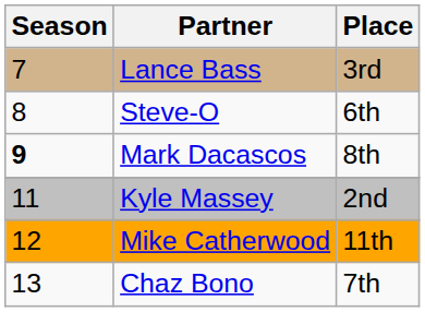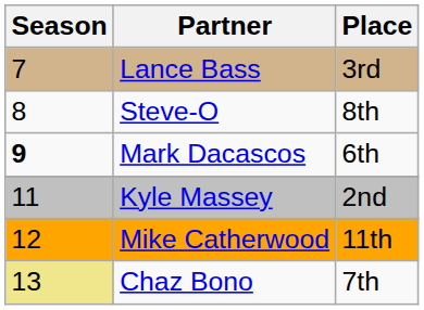Steve-O | Place: 6th -> 8th
Mark Dacascos | Place: 8th -> 6th
Chaz Bono | Season: no background -> khaki background
